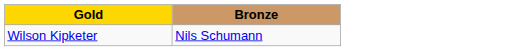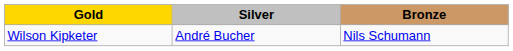+ column: Silver | André Bucher
